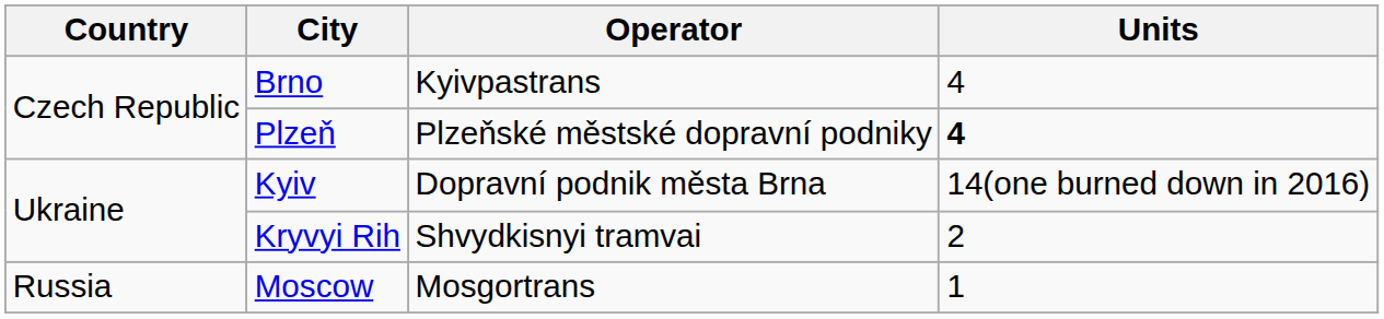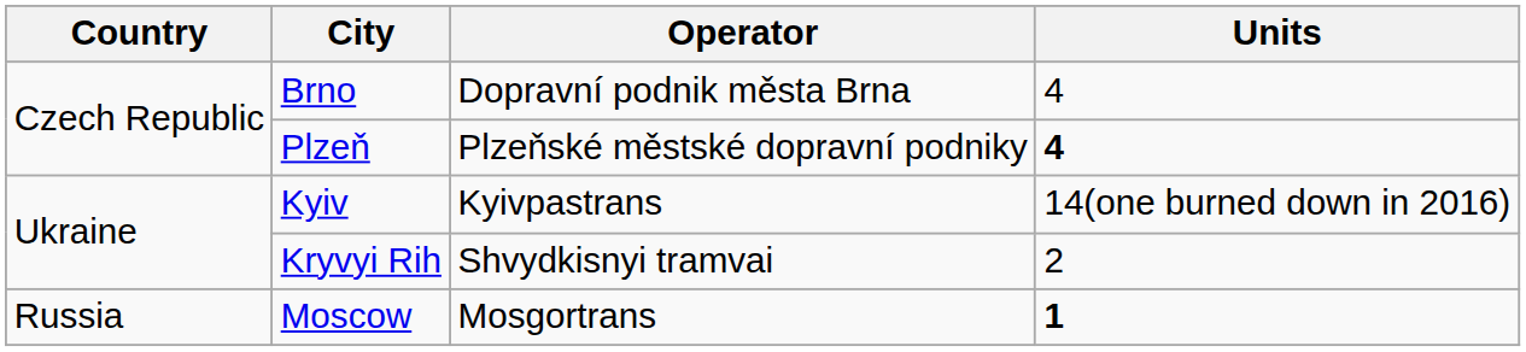Brno | Operator: Kyivpastrans -> Dopravní podnik města Brna
Kyiv | Operator: Dopravní podnik města Brna -> Kyivpastrans
Moscow | Units: normal -> bold
